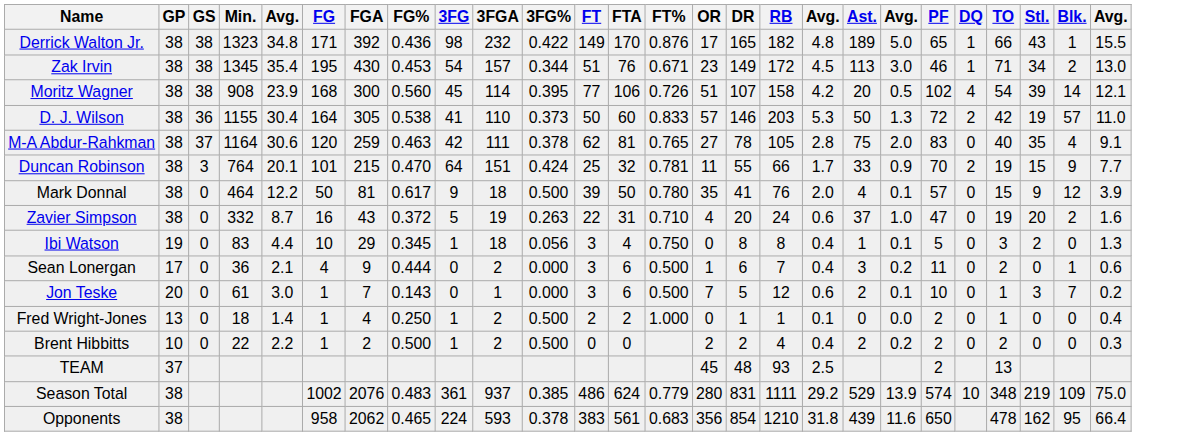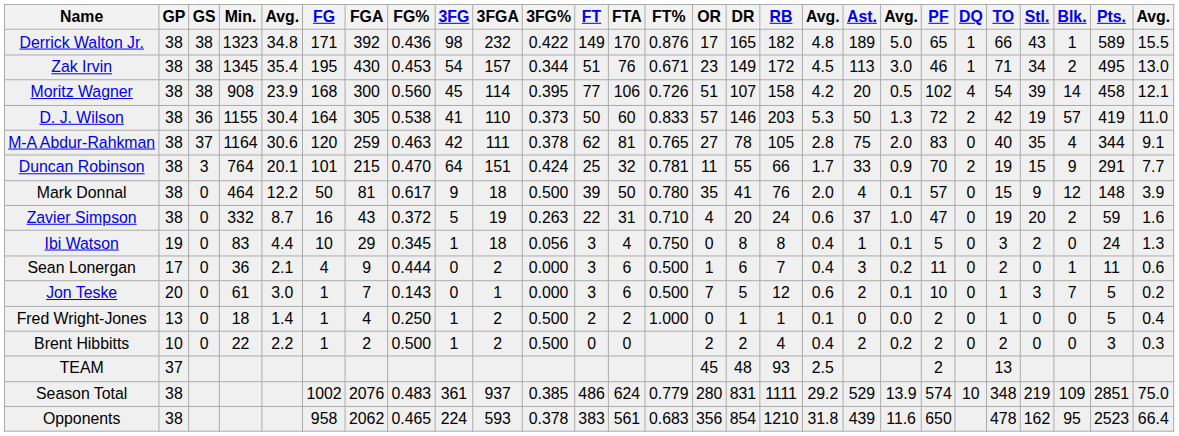+ column: Pts. | 589 | 495 | 458 | 419 | 344 | 291 | 148 | 59 | 24 | 11 | 5 | 5 | 3 | 2851 | 2523
